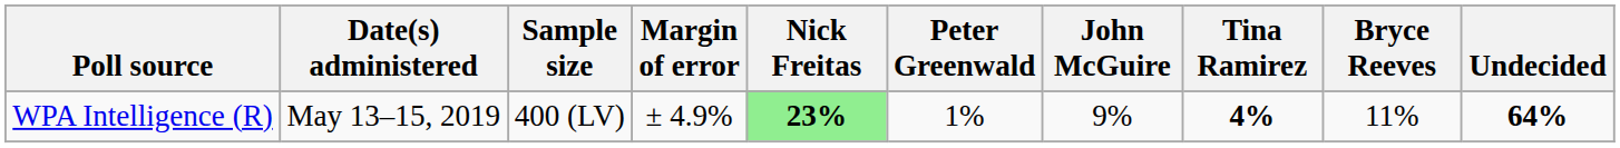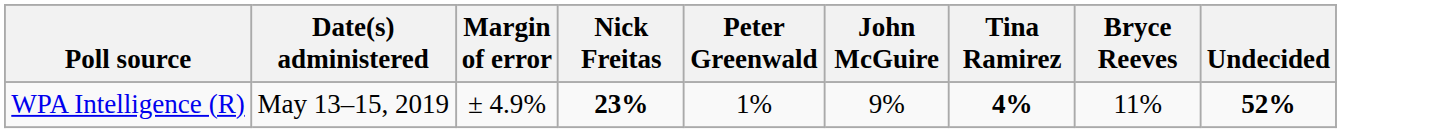- column: Sample size | 400 (LV)
WPA Intelligence (R) | Nick Freitas: lightgreen background -> no background
WPA Intelligence (R) | Undecided: 64% -> 52%
